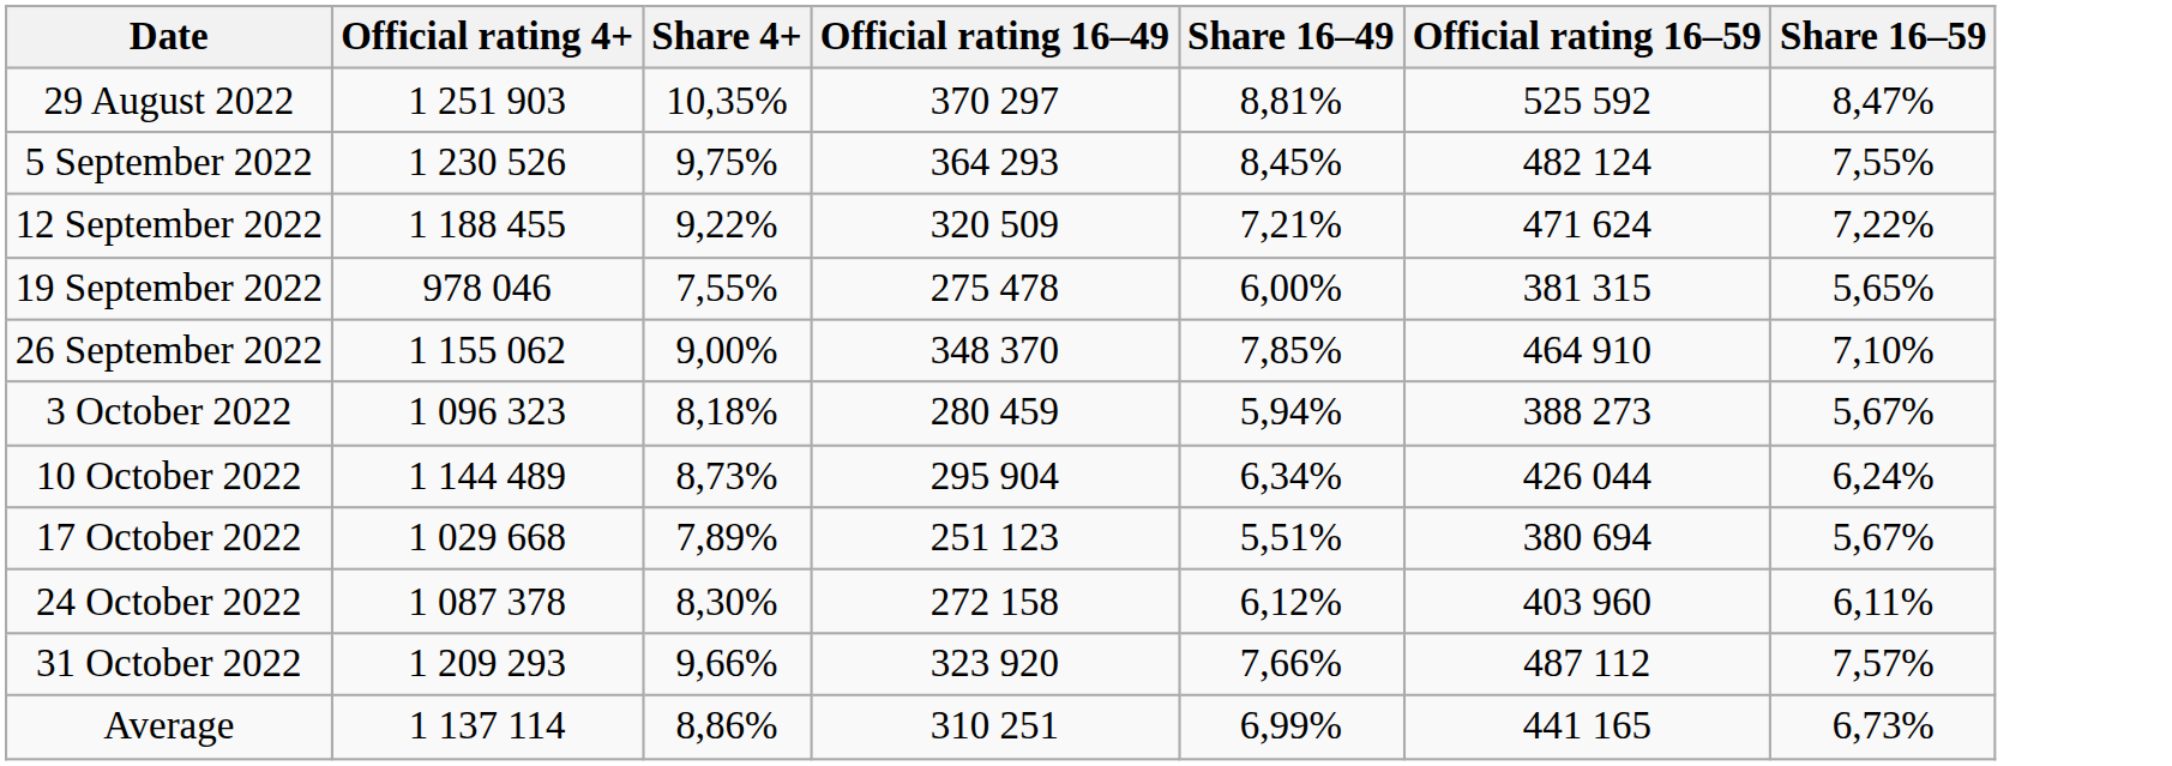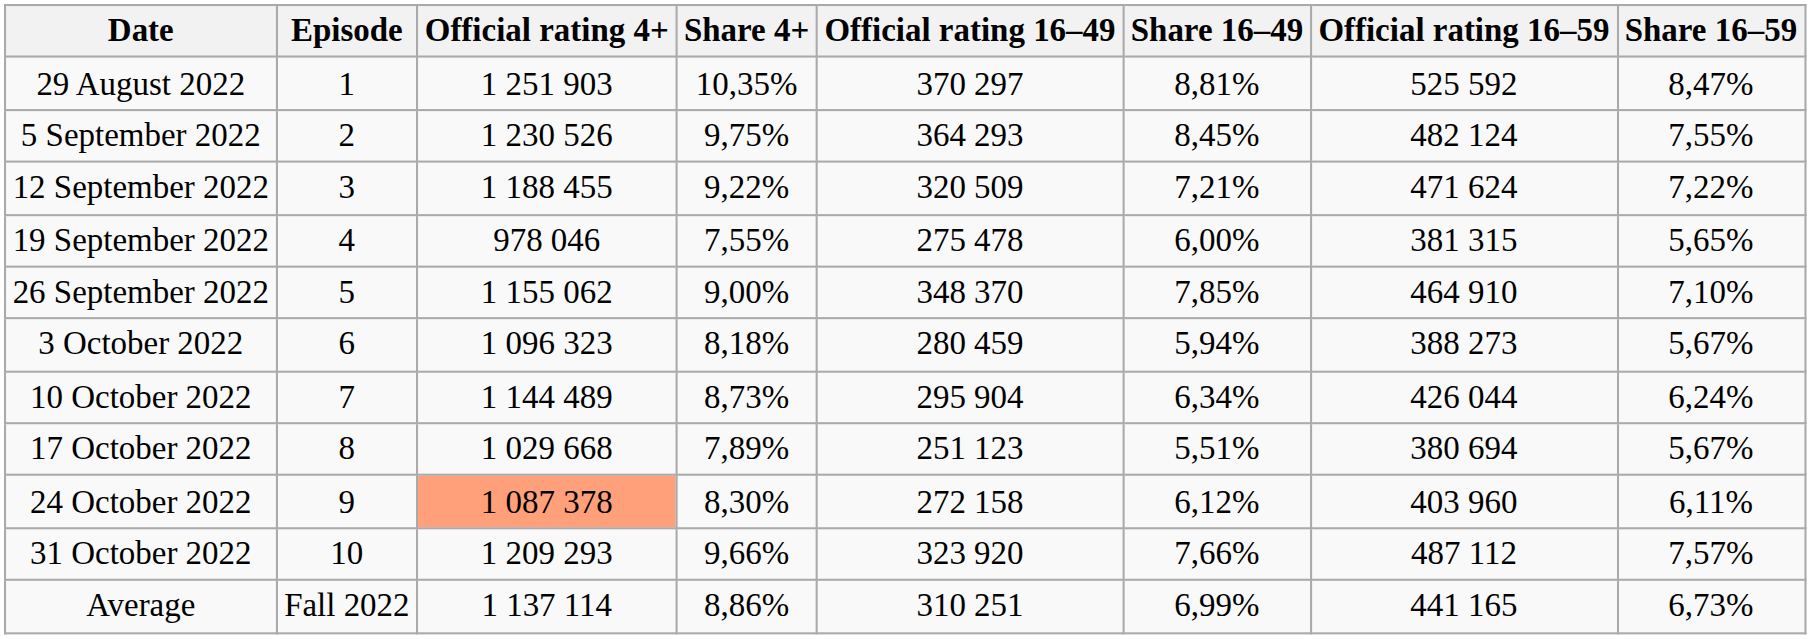+ column: Episode | 1 | 2 | 3 | 4 | 5 | 6 | 7 | 8 | 9 | 10 | Fall 2022
24 October 2022 | Official rating 4+: no background -> lightsalmon background
